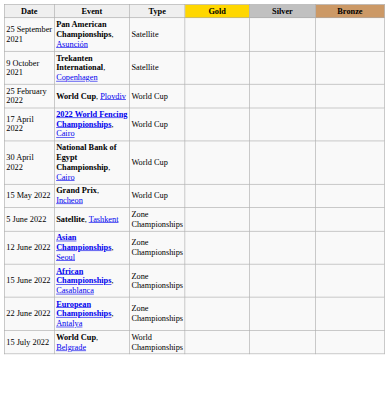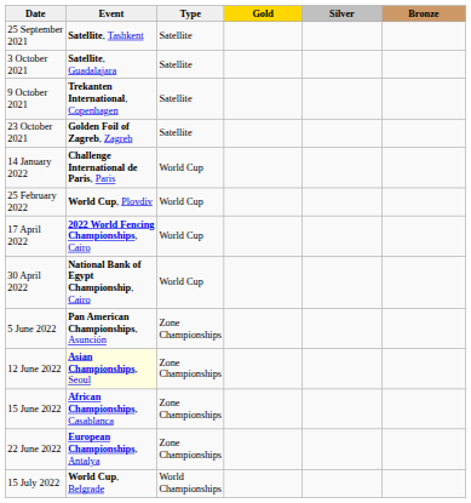25 September 2021 | Event: Pan American Championships, Asunción -> Satellite, Tashkent
+ row: 3 October 2021 | Satellite, Guadalajara | Satellite
+ row: 23 October 2021 | Golden Foil of Zagreb, Zagreb | Satellite
+ row: 14 January 2022 | Challenge International de Paris, Paris | World Cup
- row: 15 May 2022 | Grand Prix, Incheon | World Cup
5 June 2022 | Event: Satellite, Tashkent -> Pan American Championships, Asunción
12 June 2022 | Event: no background -> lightyellow background
